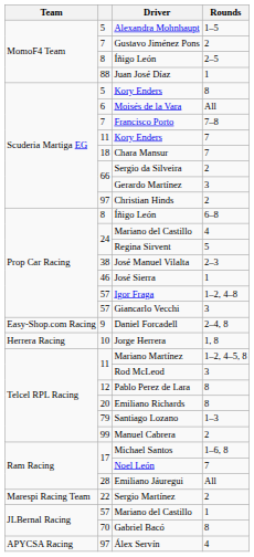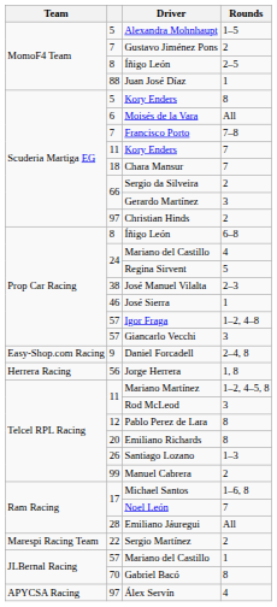Jorge Herrera | column 2: 10 -> 56
Santiago Lozano | column 2: 79 -> 26
